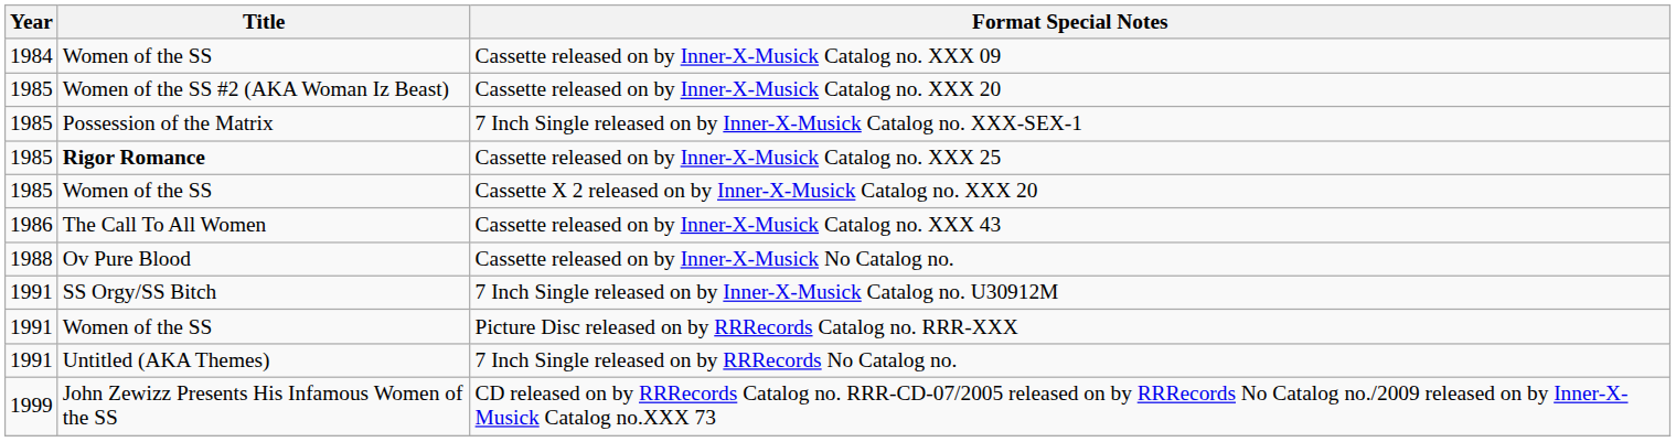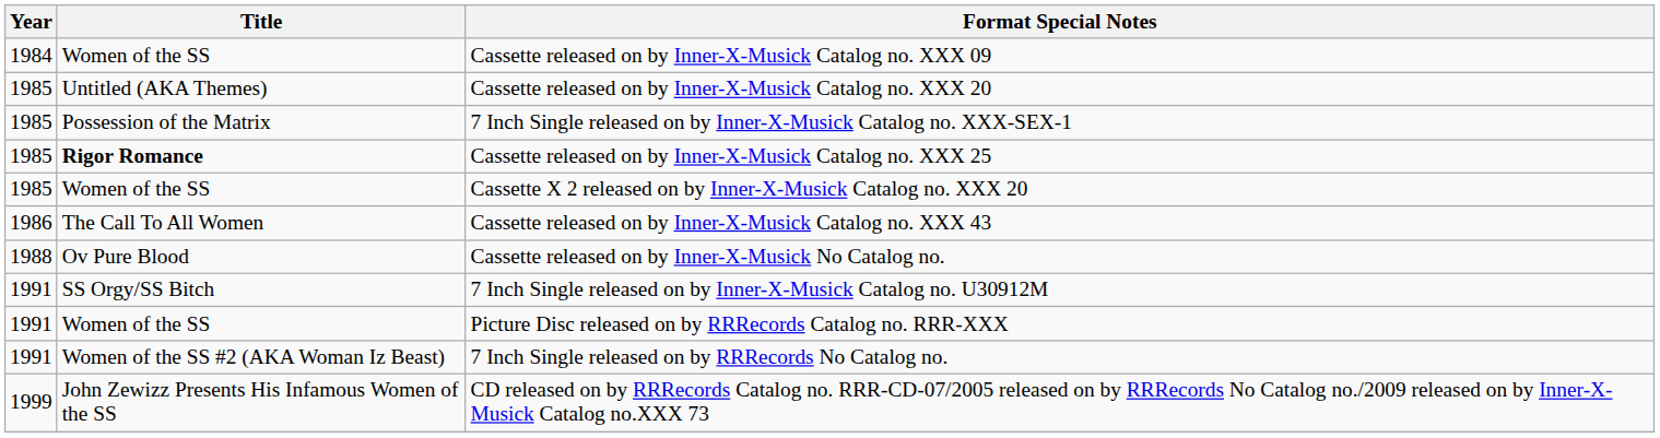Cassette released on by Inner-X-Musick Catalog no. XXX 20 | Title: Women of the SS #2 (AKA Woman Iz Beast) -> Untitled (AKA Themes)
7 Inch Single released on by RRRecords No Catalog no. | Title: Untitled (AKA Themes) -> Women of the SS #2 (AKA Woman Iz Beast)
